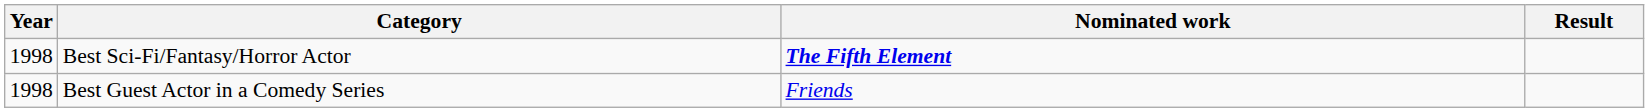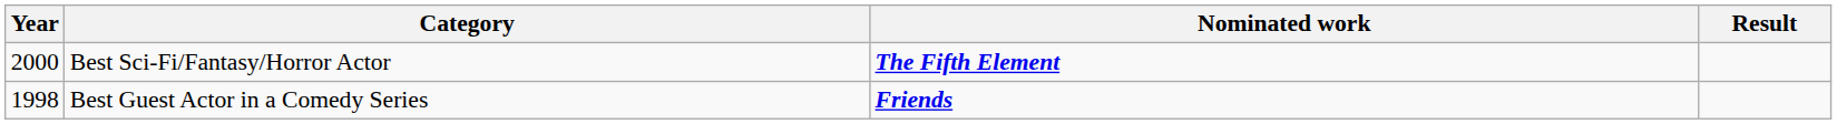Best Sci-Fi/Fantasy/Horror Actor | Year: 1998 -> 2000
Best Guest Actor in a Comedy Series | Nominated work: normal -> bold
